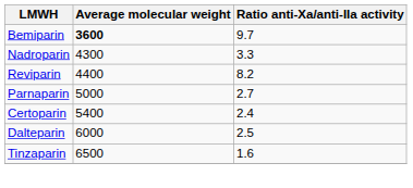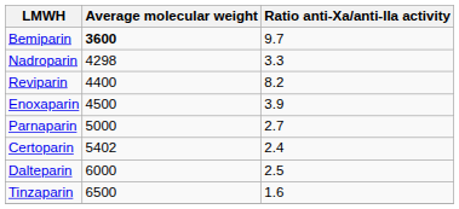Nadroparin | Average molecular weight: 4300 -> 4298
+ row: Enoxaparin | 4500 | 3.9
Certoparin | Average molecular weight: 5400 -> 5402
